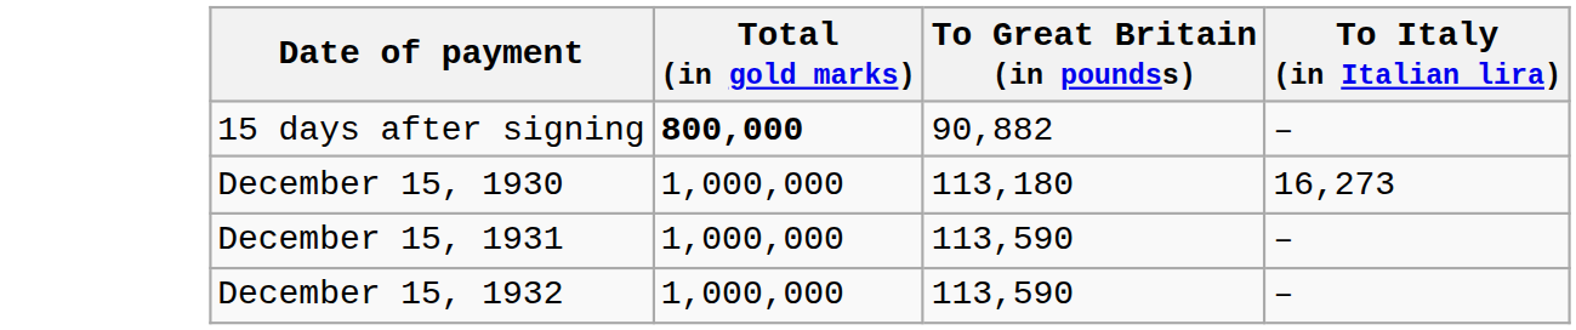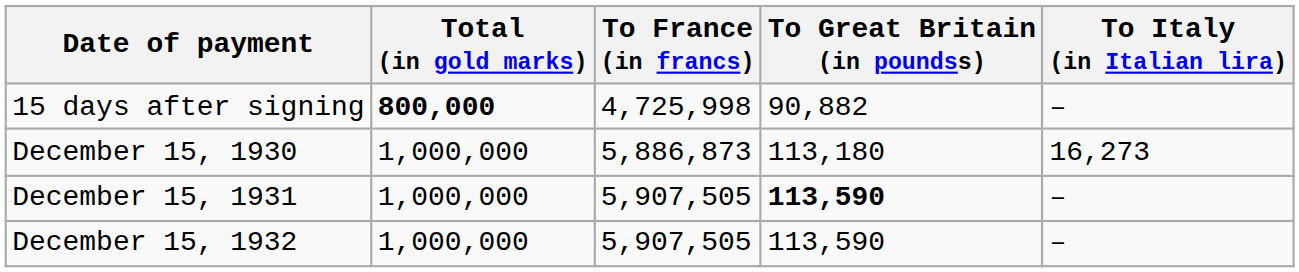+ column: To France (in francs) | 4,725,998 | 5,886,873 | 5,907,505 | 5,907,505
December 15, 1931 | To Great Britain (in poundss): normal -> bold
